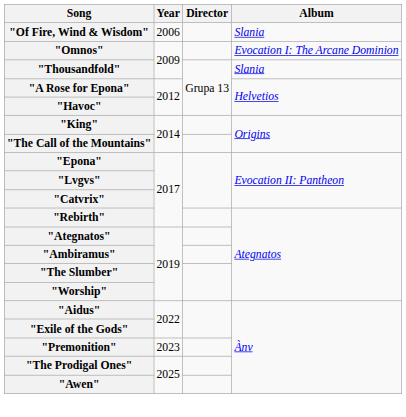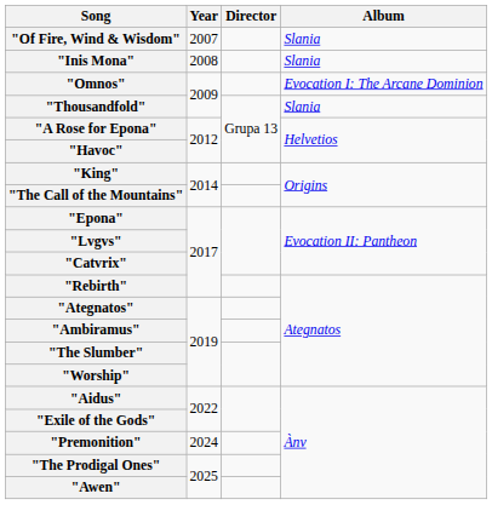"Of Fire, Wind & Wisdom" | Year: 2006 -> 2007
+ row: "Inis Mona" | 2008 | Slania
"Premonition" | Year: 2023 -> 2024
